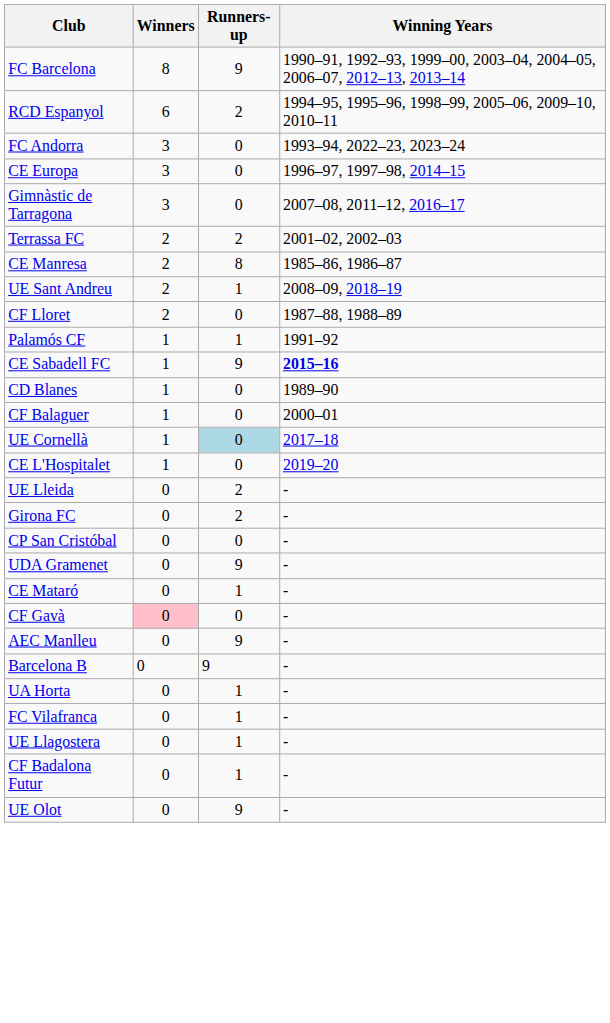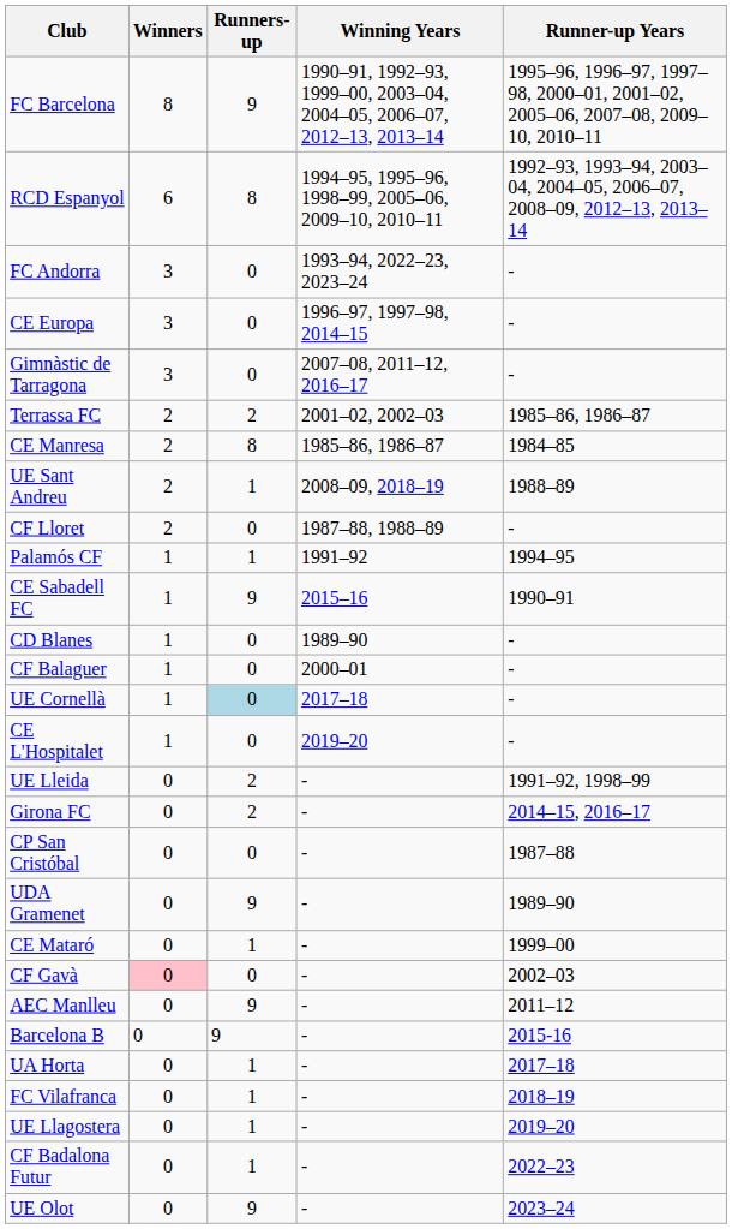+ column: Runner-up Years | 1995–96, 1996–97, 1997–98, 2000–01, 2001–02, 2005–06, 2007–08, 2009–10, 2010–11 | 1992–93, 1993–94, 2003–04, 2004–05, 2006–07, 2008–09, 2012–13, 2013–14 | - | - | - | 1985–86, 1986–87 | 1984–85 | 1988–89 | - | 1994–95 | 1990–91 | - | - | - | - | 1991–92, 1998–99 | 2014–15, 2016–17 | 1987–88 | 1989–90 | 1999–00 | 2002–03 | 2011–12 | 2015-16 | 2017–18 | 2018–19 | 2019–20 | 2022–23 | 2023–24
RCD Espanyol | Runners-up: 2 -> 8
CE Sabadell FC | Winning Years: bold -> normal
